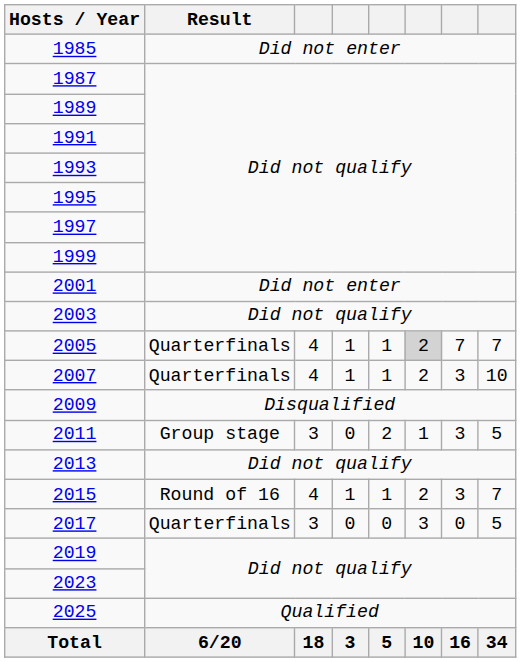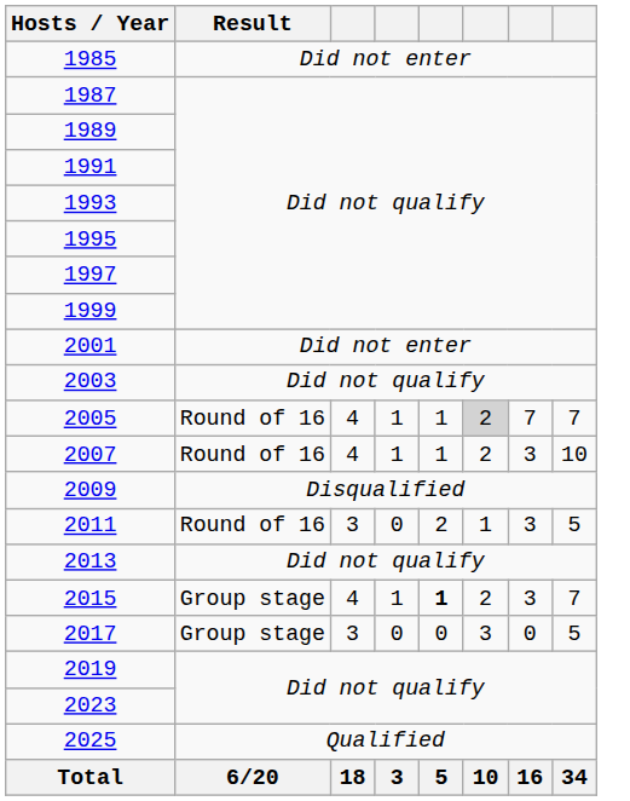2005 | Result: Quarterfinals -> Round of 16
2007 | Result: Quarterfinals -> Round of 16
2011 | Result: Group stage -> Round of 16
2015 | Result: Round of 16 -> Group stage
2015 | column 5: normal -> bold
2017 | Result: Quarterfinals -> Group stage
